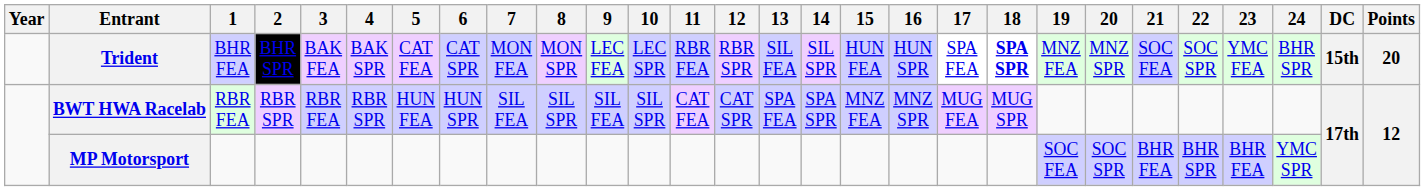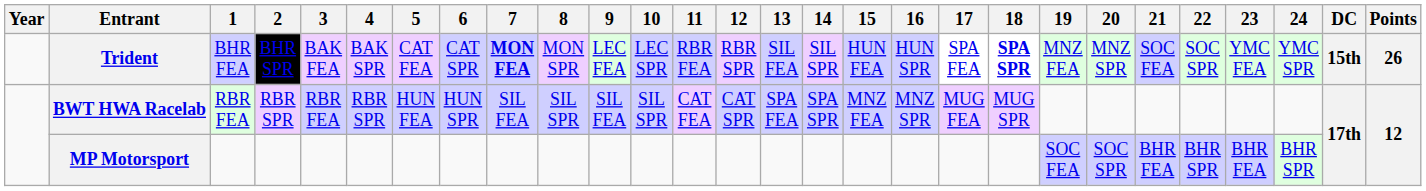Trident | 7: normal -> bold
Trident | 24: BHR SPR -> YMC SPR
Trident | Points: 20 -> 26
MP Motorsport | 24: YMC SPR -> BHR SPR
